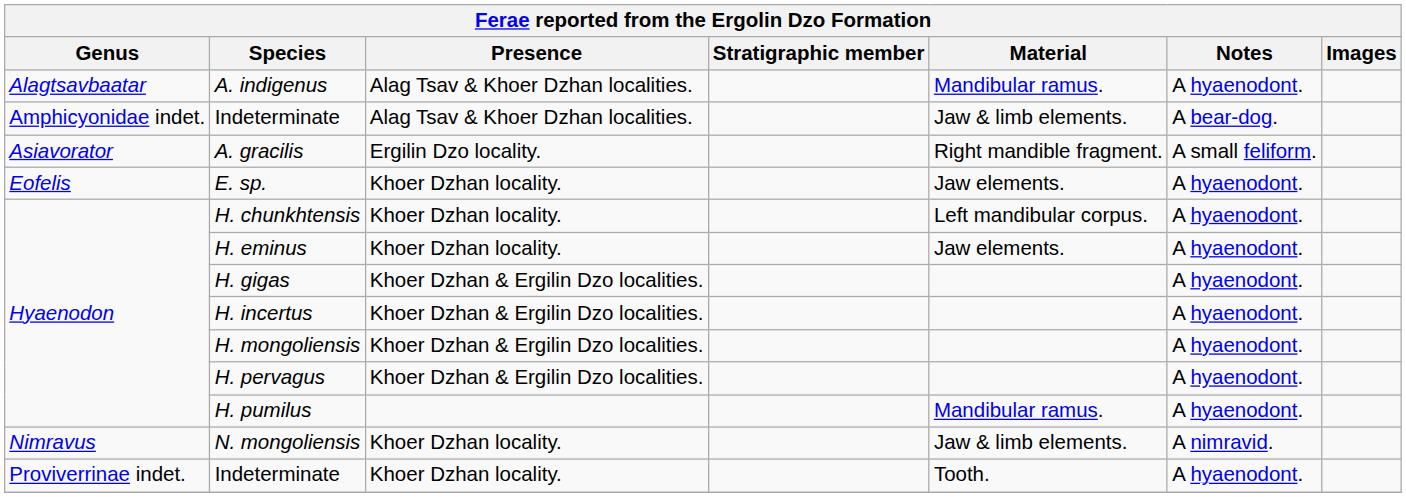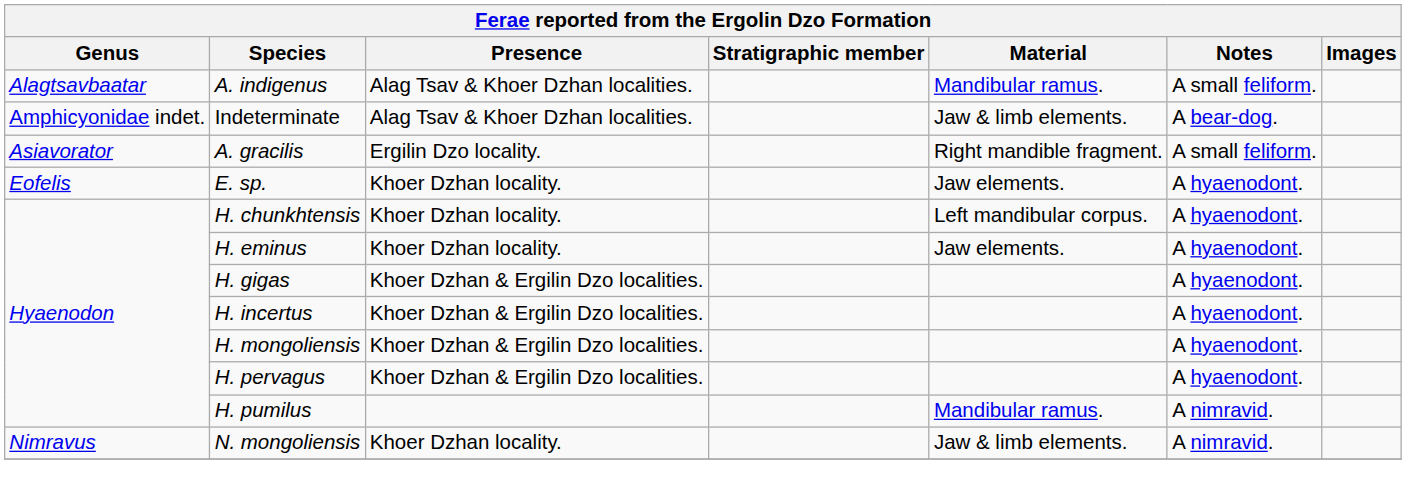A. indigenus | Notes: A hyaenodont. -> A small feliform.
H. pumilus | Notes: A hyaenodont. -> A nimravid.
- row: Proviverrinae indet. | Indeterminate | Khoer Dzhan locality. | Tooth. | A hyaenodont.
